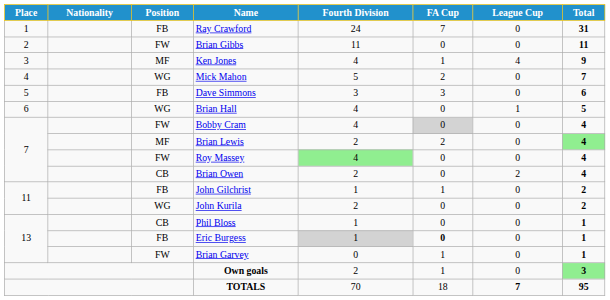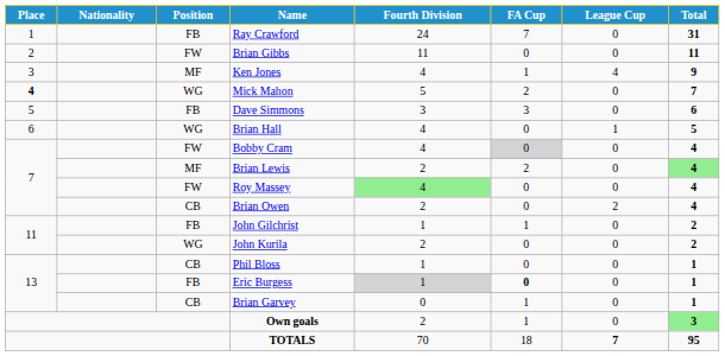Mick Mahon | Place: normal -> bold
Brian Garvey | Position: FW -> CB
